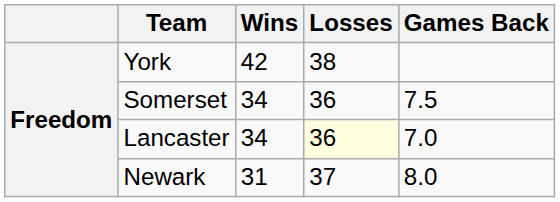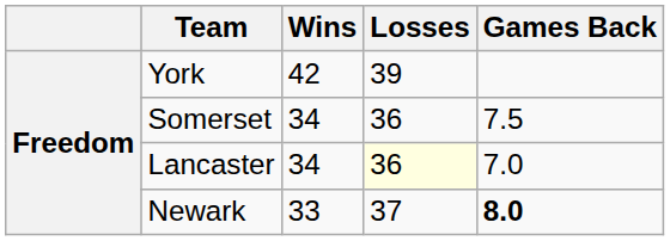York | Losses: 38 -> 39
Newark | Wins: 31 -> 33
Newark | Games Back: normal -> bold
